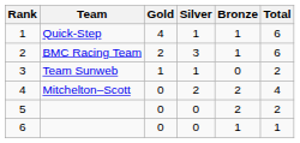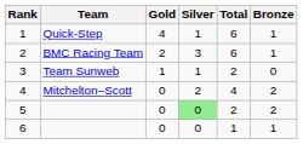columns swapped: Bronze <-> Total
5 | Silver: no background -> lightgreen background
